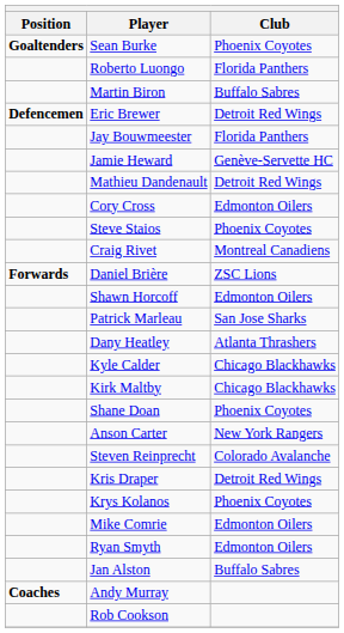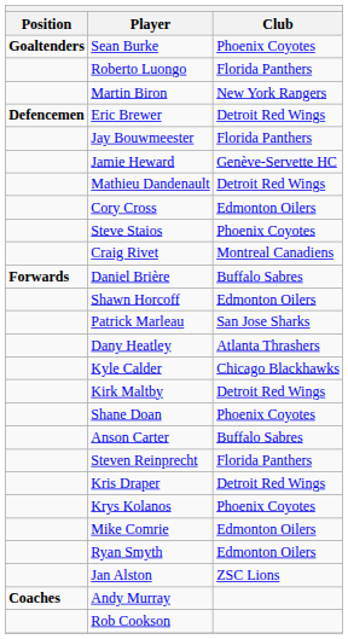Martin Biron | Club: Buffalo Sabres -> New York Rangers
Daniel Brière | Club: ZSC Lions -> Buffalo Sabres
Kirk Maltby | Club: Chicago Blackhawks -> Detroit Red Wings
Anson Carter | Club: New York Rangers -> Buffalo Sabres
Steven Reinprecht | Club: Colorado Avalanche -> Florida Panthers
Jan Alston | Club: Buffalo Sabres -> ZSC Lions
